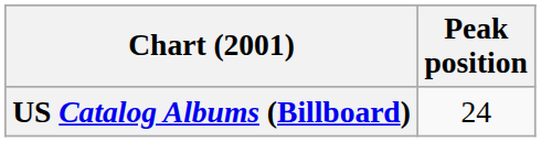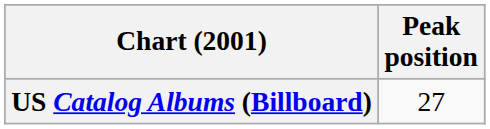US Catalog Albums (Billboard) | Peak position: 24 -> 27
